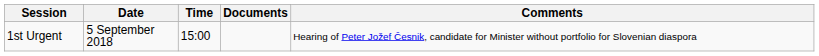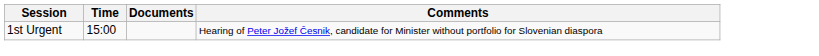- column: Date | 5 September 2018
